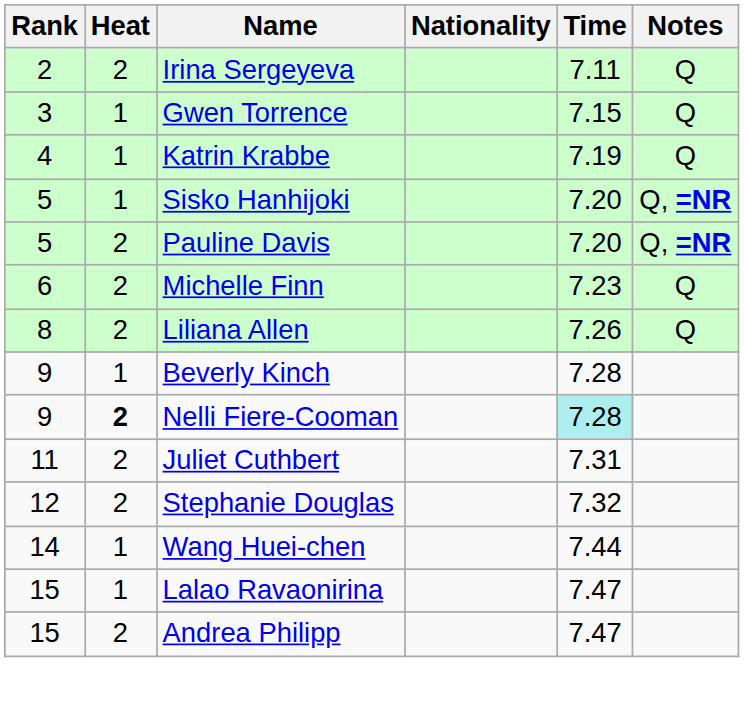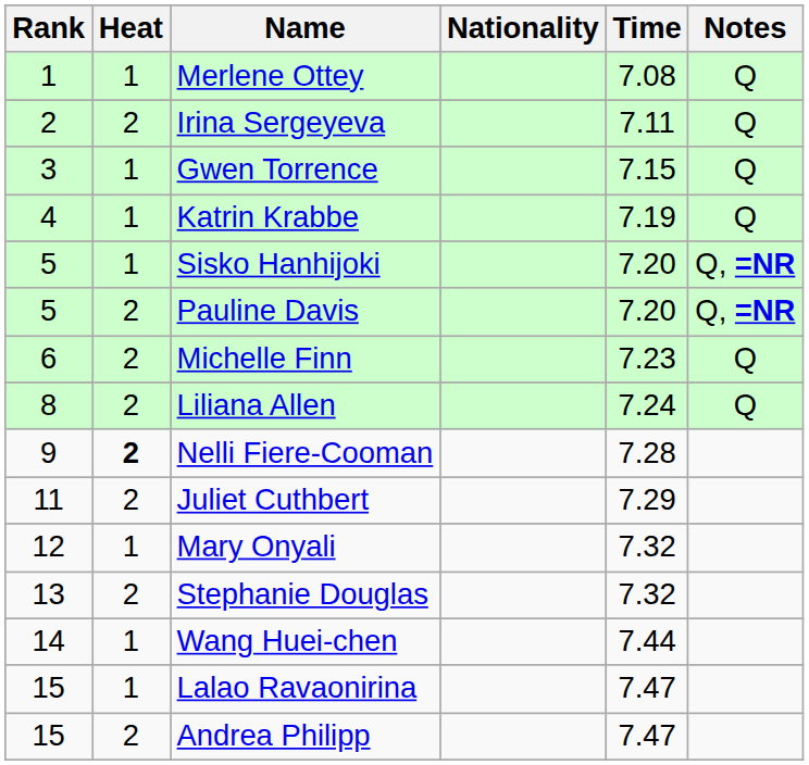+ row: 1 | 1 | Merlene Ottey | 7.08 | Q
Liliana Allen | Time: 7.26 -> 7.24
- row: 9 | 1 | Beverly Kinch | 7.28
Nelli Fiere-Cooman | Time: paleturquoise background -> no background
Juliet Cuthbert | Time: 7.31 -> 7.29
+ row: 12 | 1 | Mary Onyali | 7.32
Stephanie Douglas | Rank: 12 -> 13
